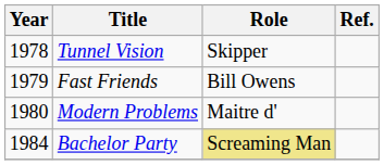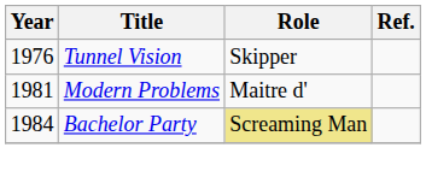Tunnel Vision | Year: 1978 -> 1976
- row: 1979 | Fast Friends | Bill Owens
Modern Problems | Year: 1980 -> 1981
